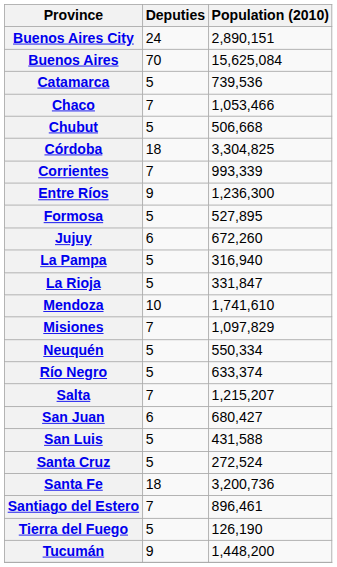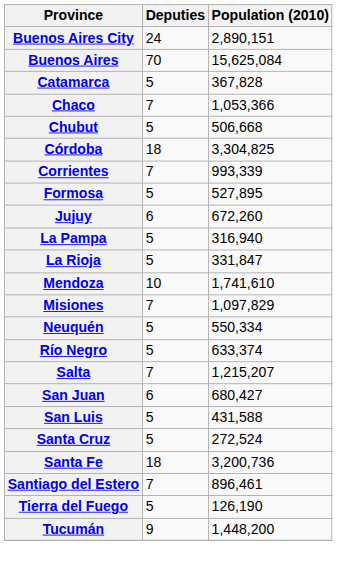Catamarca | Population (2010): 739,536 -> 367,828
Chaco | Population (2010): 1,053,466 -> 1,053,366
- row: Entre Ríos | 9 | 1,236,300
